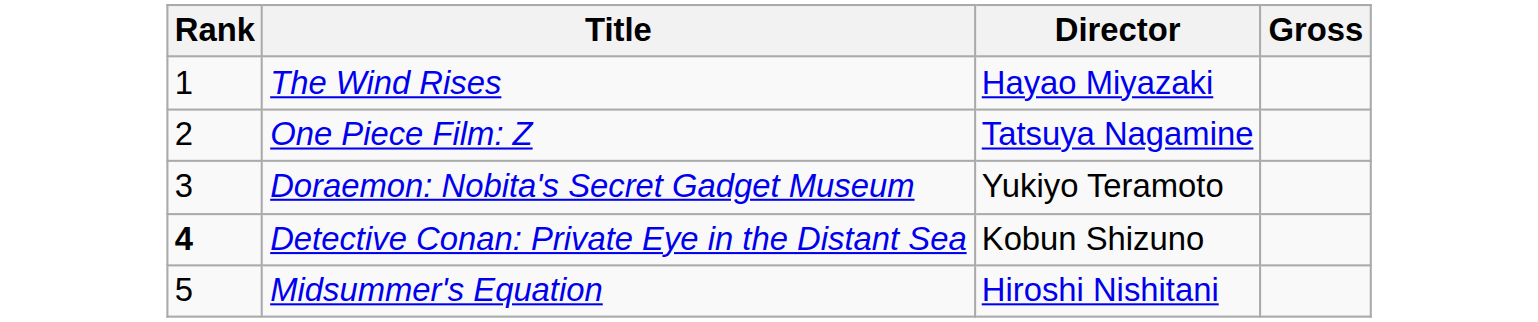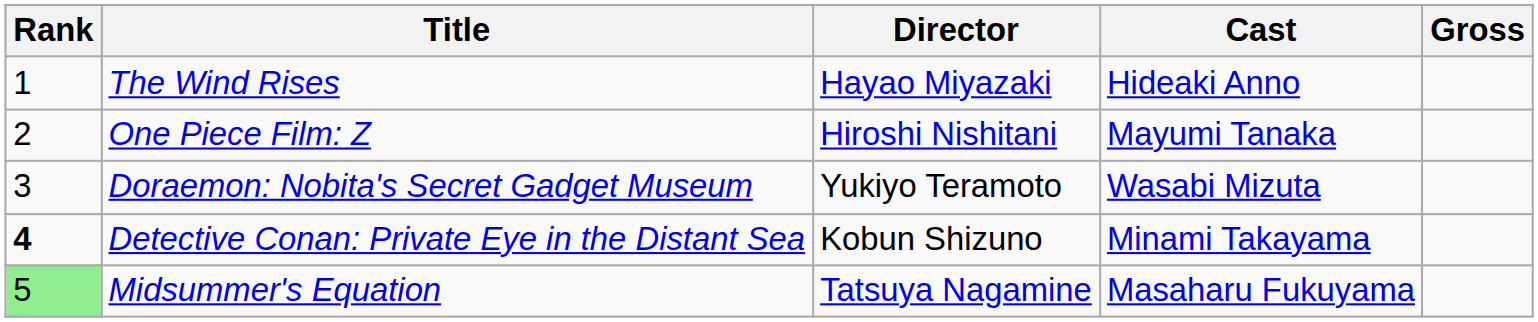+ column: Cast | Hideaki Anno | Mayumi Tanaka | Wasabi Mizuta | Minami Takayama | Masaharu Fukuyama
One Piece Film: Z | Director: Tatsuya Nagamine -> Hiroshi Nishitani
Midsummer's Equation | Rank: no background -> lightgreen background
Midsummer's Equation | Director: Hiroshi Nishitani -> Tatsuya Nagamine
